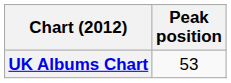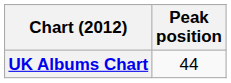UK Albums Chart | Peak position: 53 -> 44
